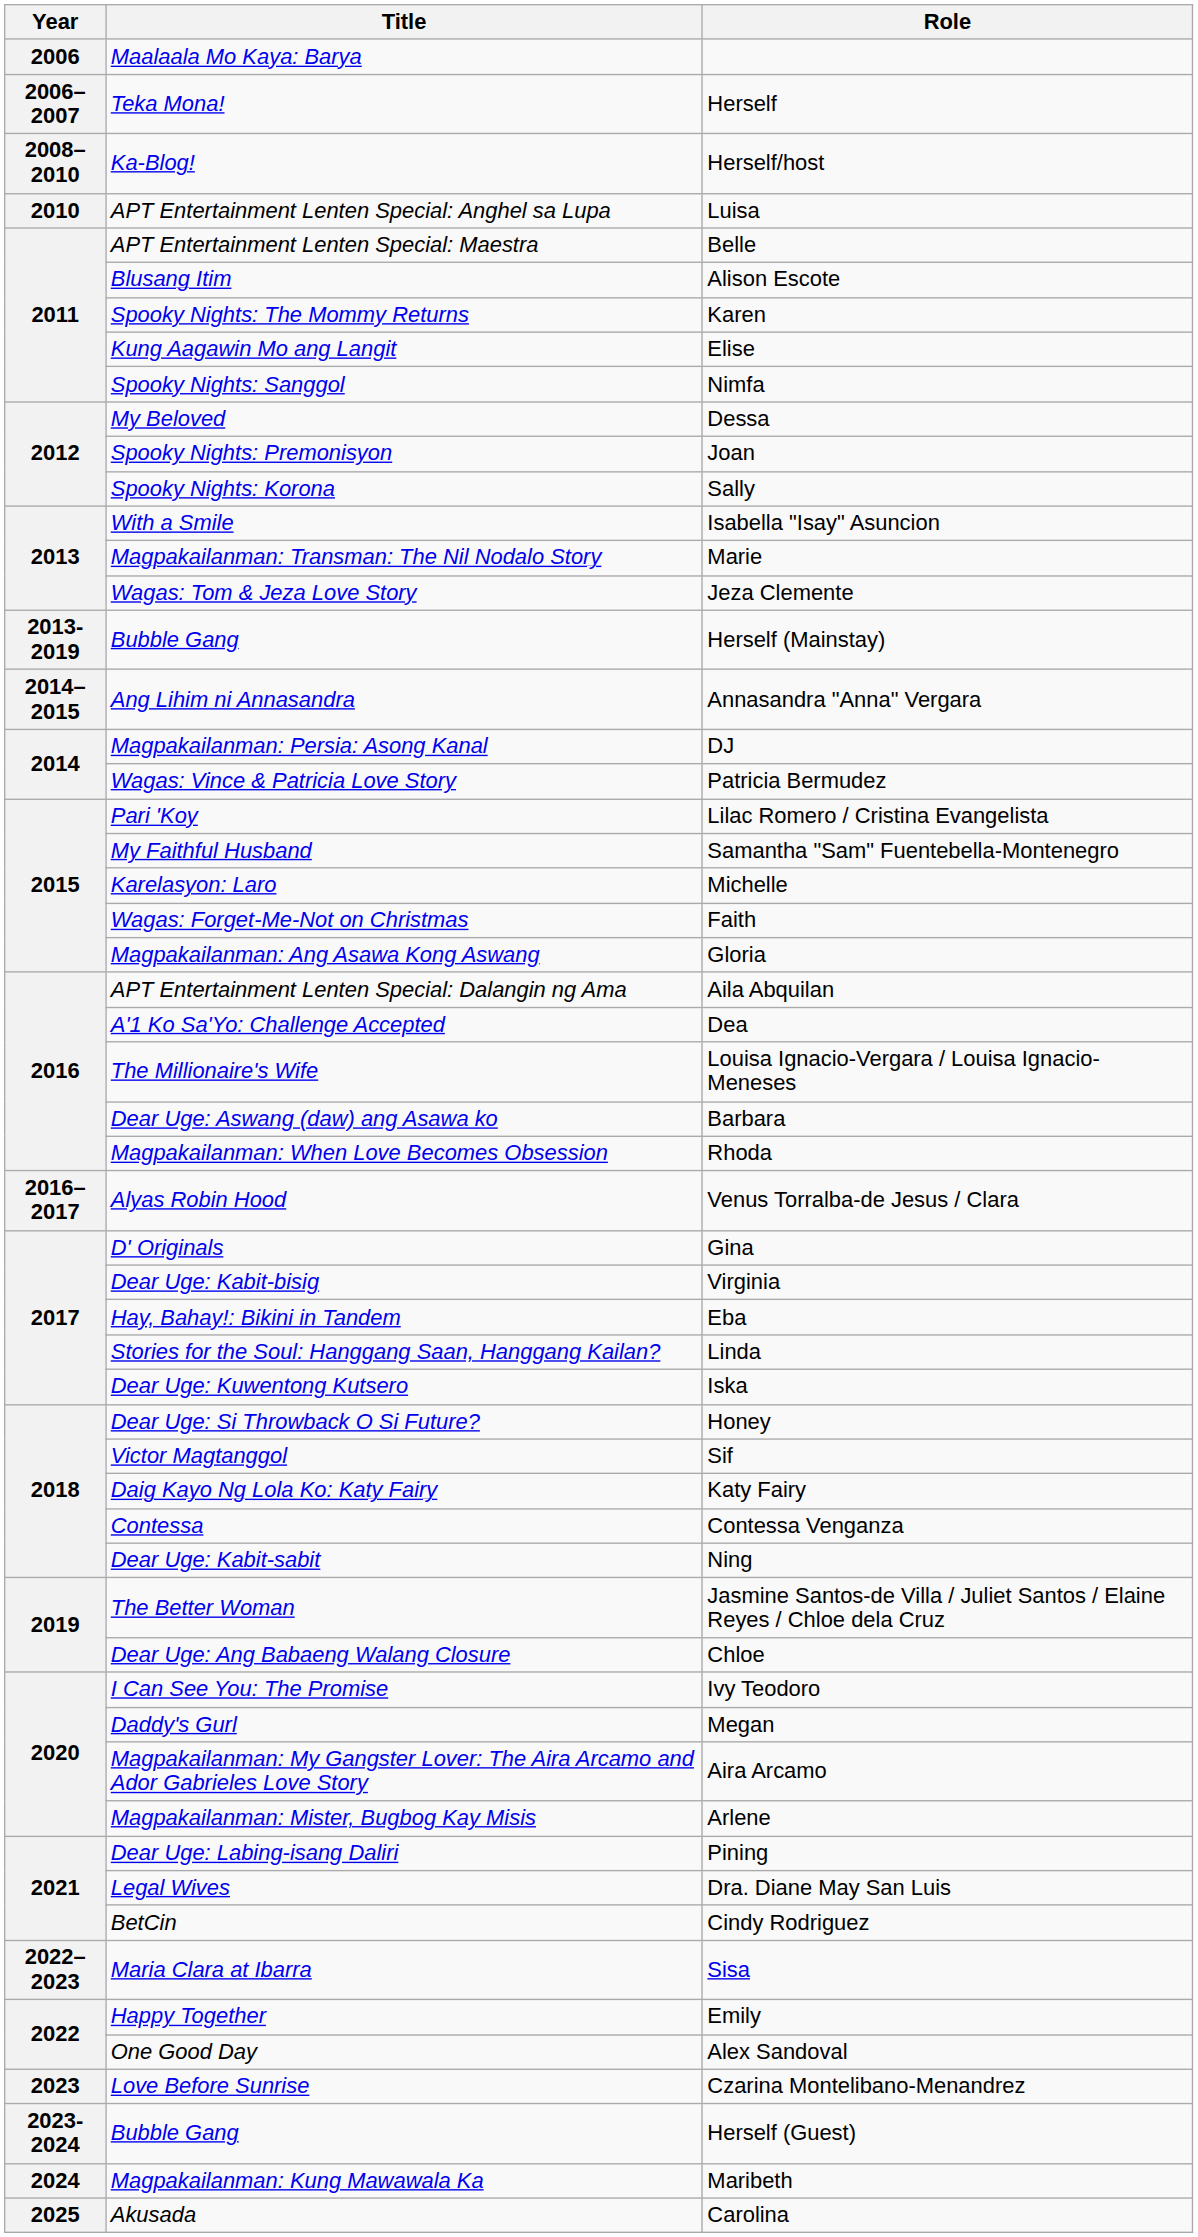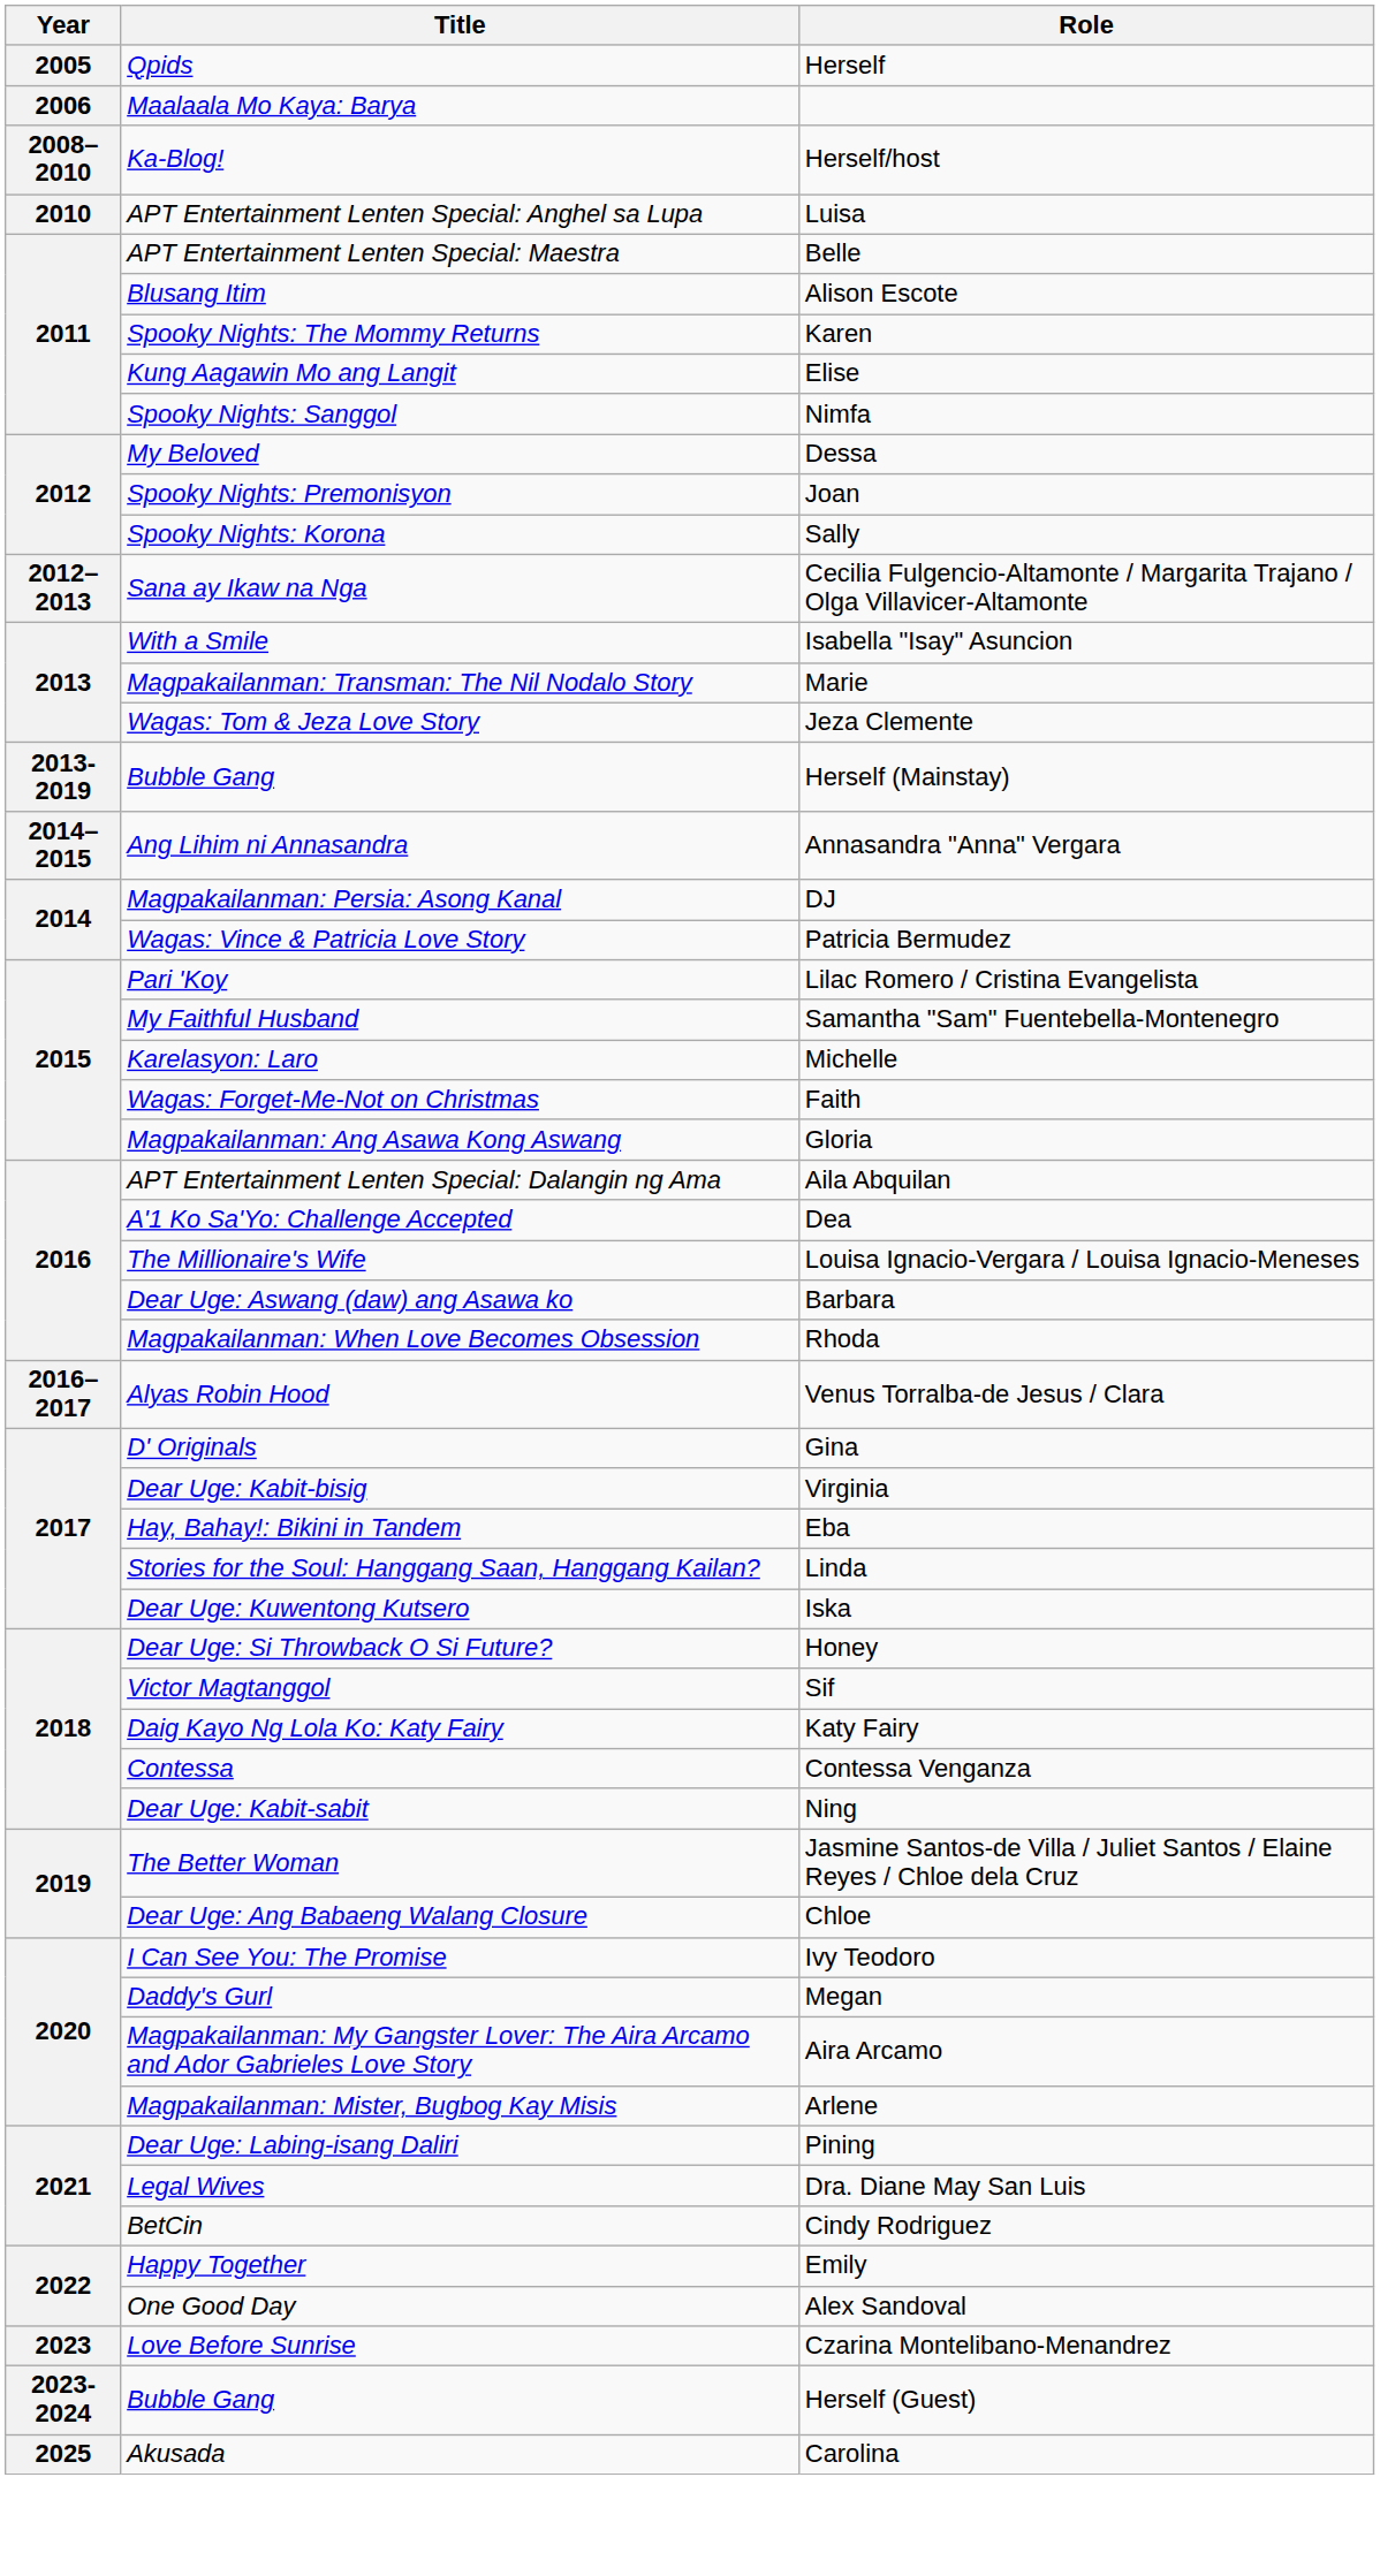+ row: 2005 | Qpids | Herself
- row: 2006–2007 | Teka Mona! | Herself
+ row: 2012–2013 | Sana ay Ikaw na Nga | Cecilia Fulgencio-Altamonte / Margarita Trajano / Olga Villavicer-Altamonte
- row: 2022–2023 | Maria Clara at Ibarra | Sisa
- row: 2024 | Magpakailanman: Kung Mawawala Ka | Maribeth
